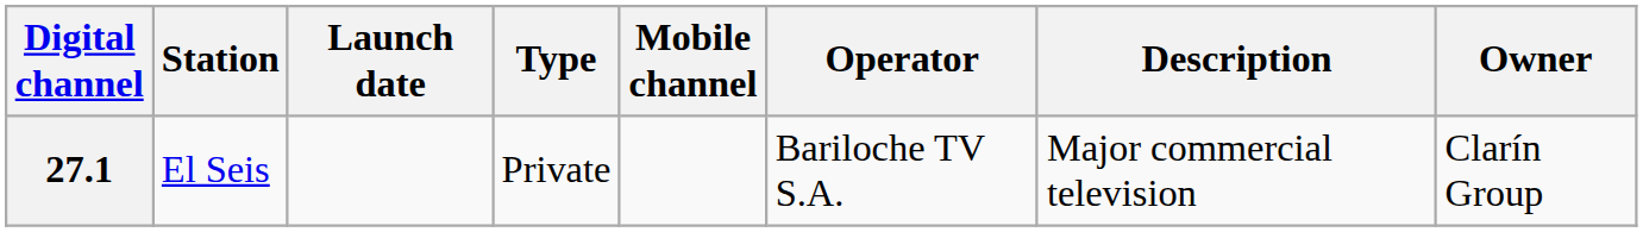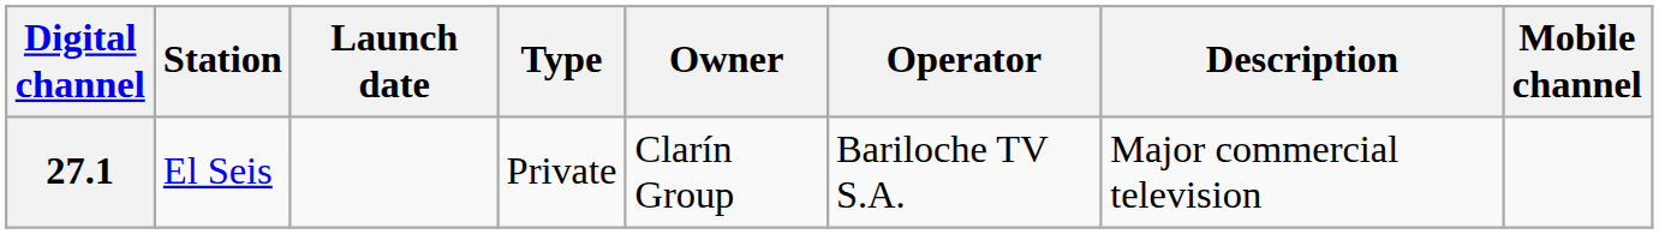columns swapped: Owner <-> Mobile channel
